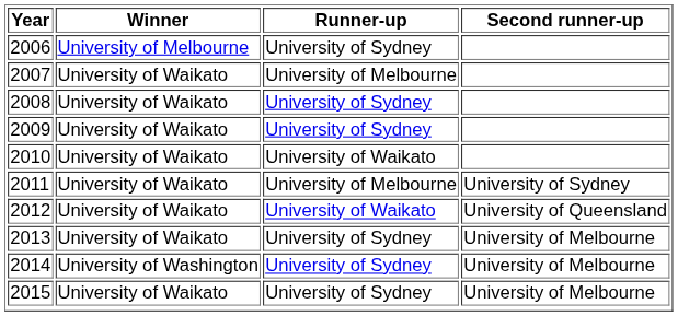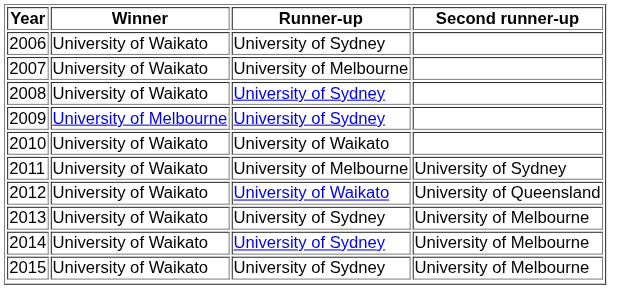2006 | Winner: University of Melbourne -> University of Waikato
2009 | Winner: University of Waikato -> University of Melbourne
2014 | Winner: University of Washington -> University of Waikato
